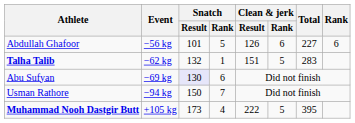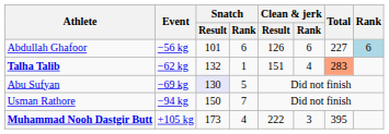Abdullah Ghafoor | Snatch / Rank: 5 -> 6
Abdullah Ghafoor | Rank: no background -> lightblue background
Talha Talib | Clean & jerk / Rank: 5 -> 4
Talha Talib | Total: no background -> lightsalmon background
Abu Sufyan | Snatch / Rank: 6 -> 5
Muhammad Nooh Dastgir Butt | Clean & jerk / Rank: 5 -> 3
